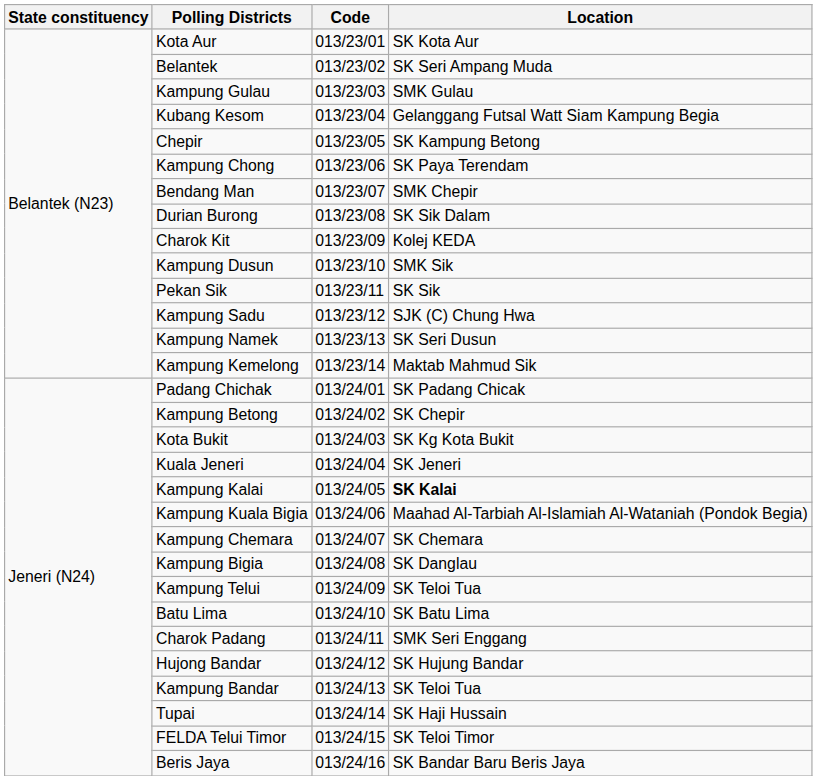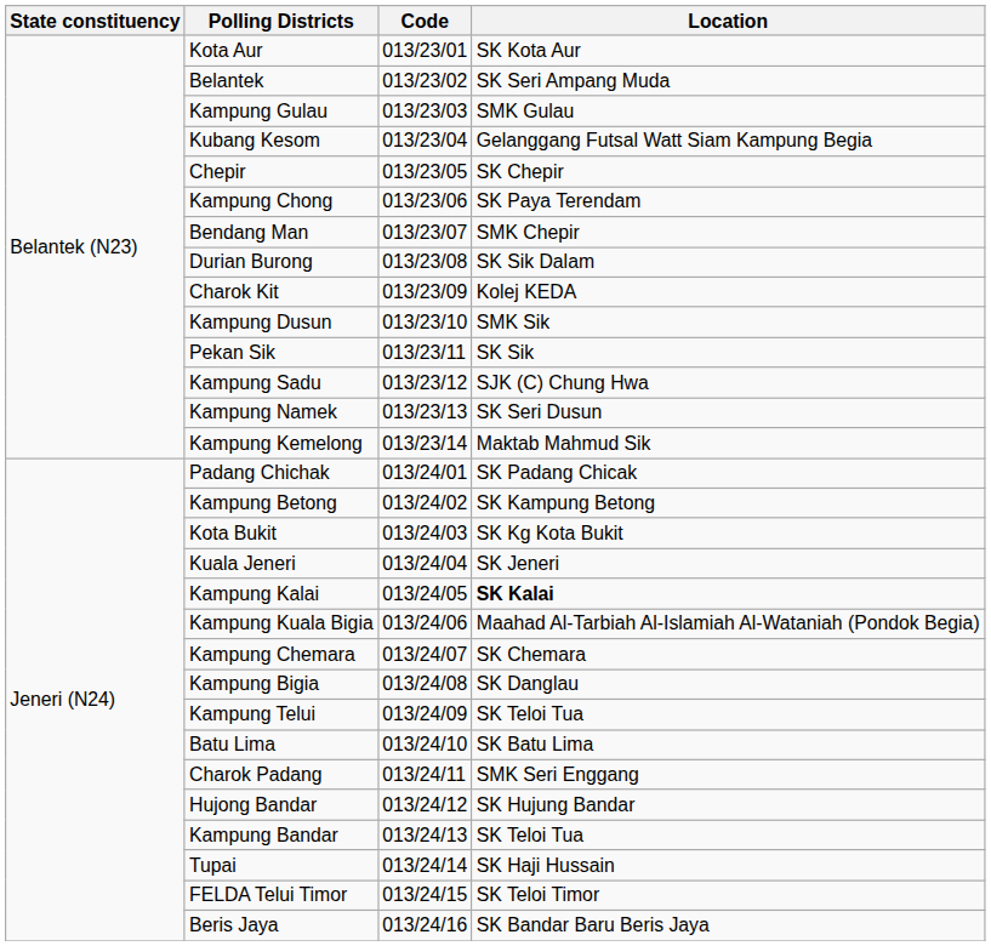Chepir | Location: SK Kampung Betong -> SK Chepir
Kampung Betong | Location: SK Chepir -> SK Kampung Betong
